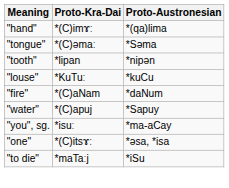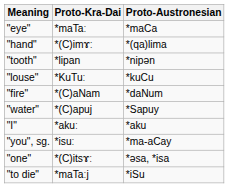+ row: "eye" | *maTaː | *maCa
- row: "tongue" | *(C)əmaː | *Səma
+ row: "I" | *akuː | *aku
